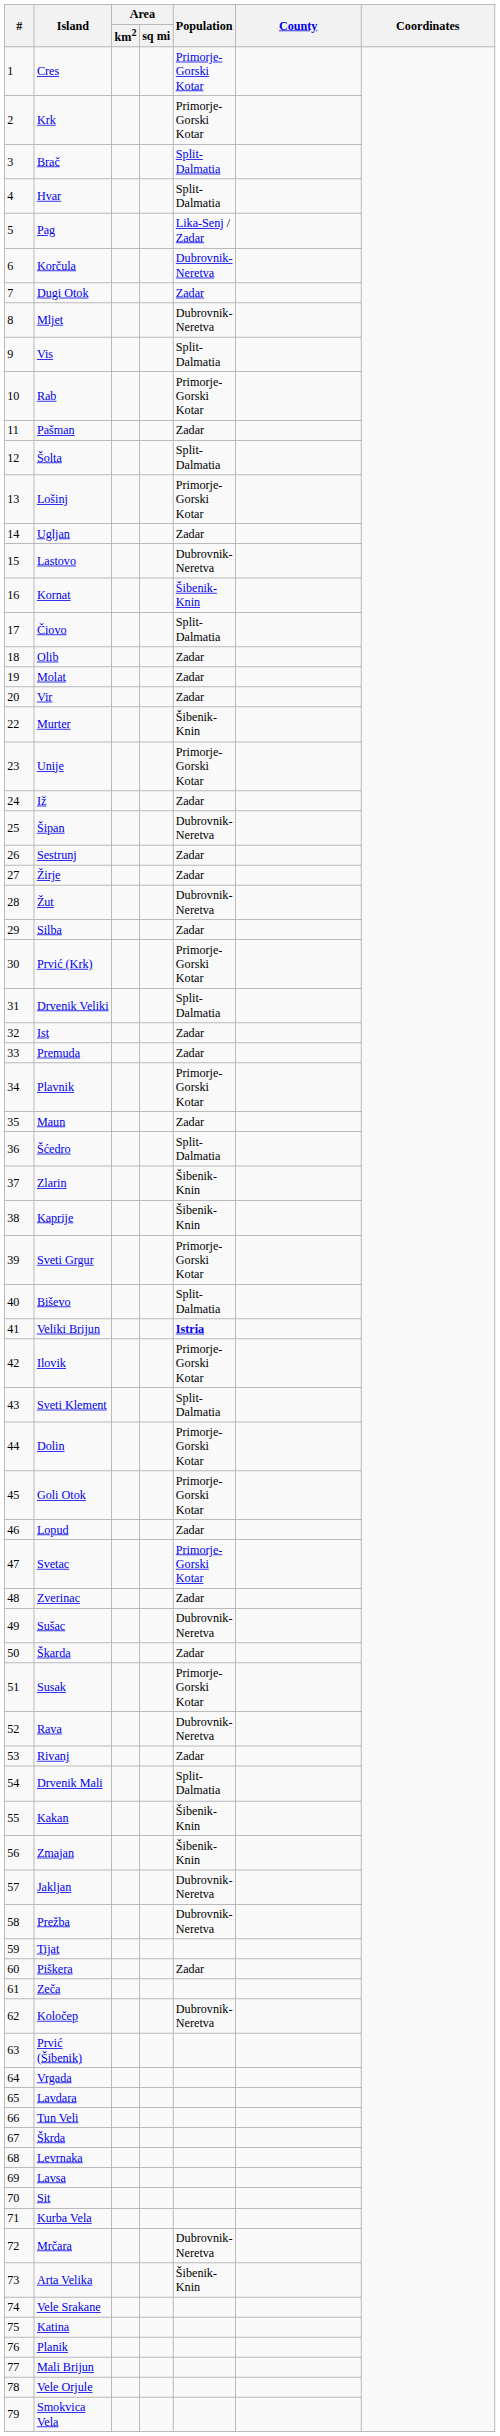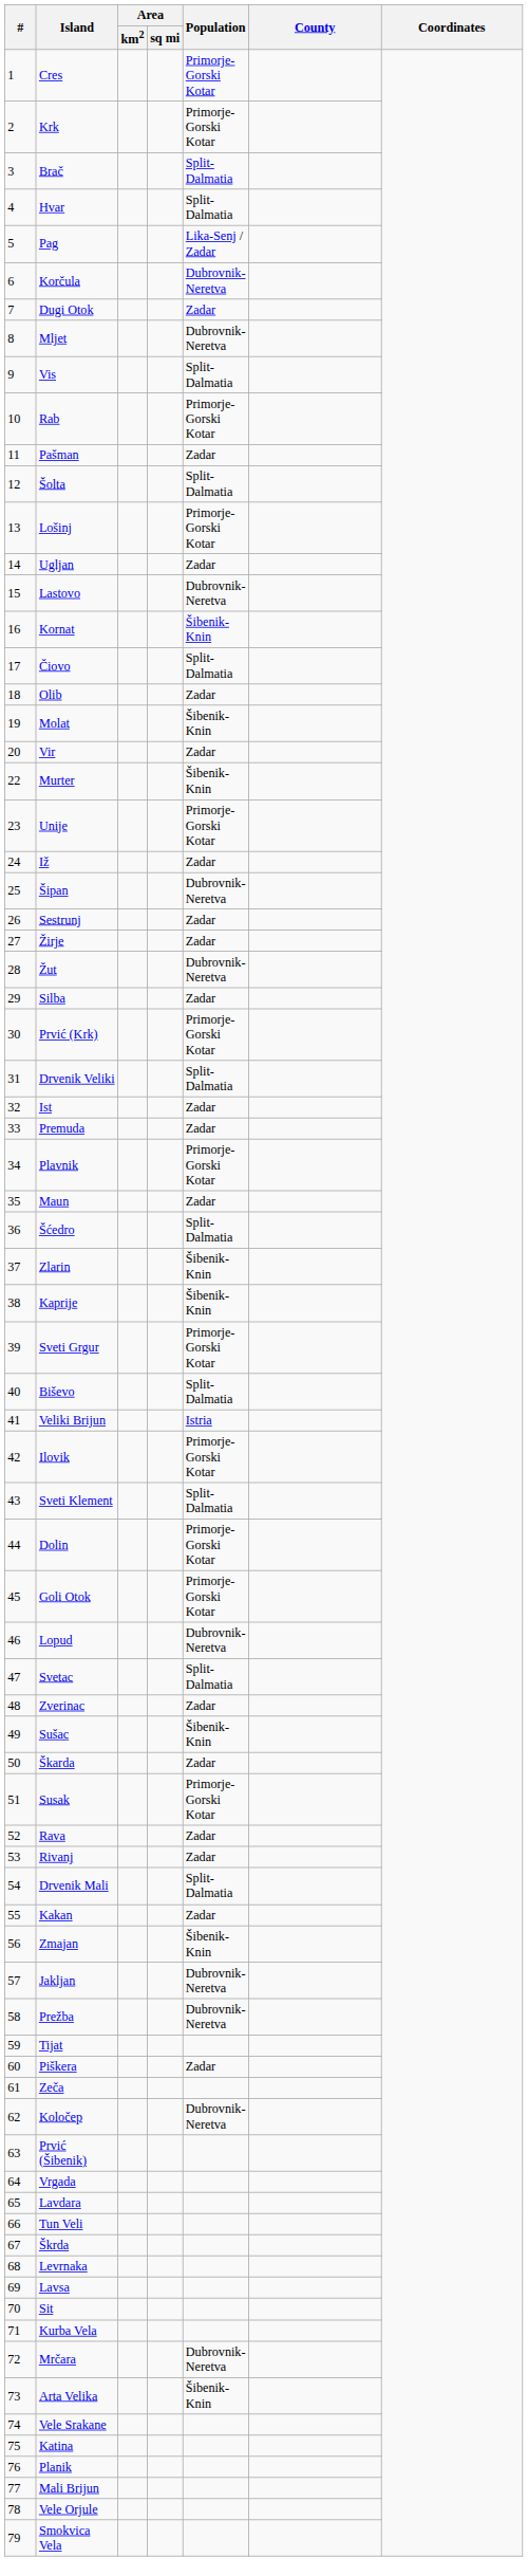Molat | Population: Zadar -> Šibenik-Knin
Veliki Brijun | Population: bold -> normal
Lopud | Population: Zadar -> Dubrovnik-Neretva
Svetac | Population: Primorje-Gorski Kotar -> Split-Dalmatia
Sušac | Population: Dubrovnik-Neretva -> Šibenik-Knin
Rava | Population: Dubrovnik-Neretva -> Zadar
Kakan | Population: Šibenik-Knin -> Zadar
